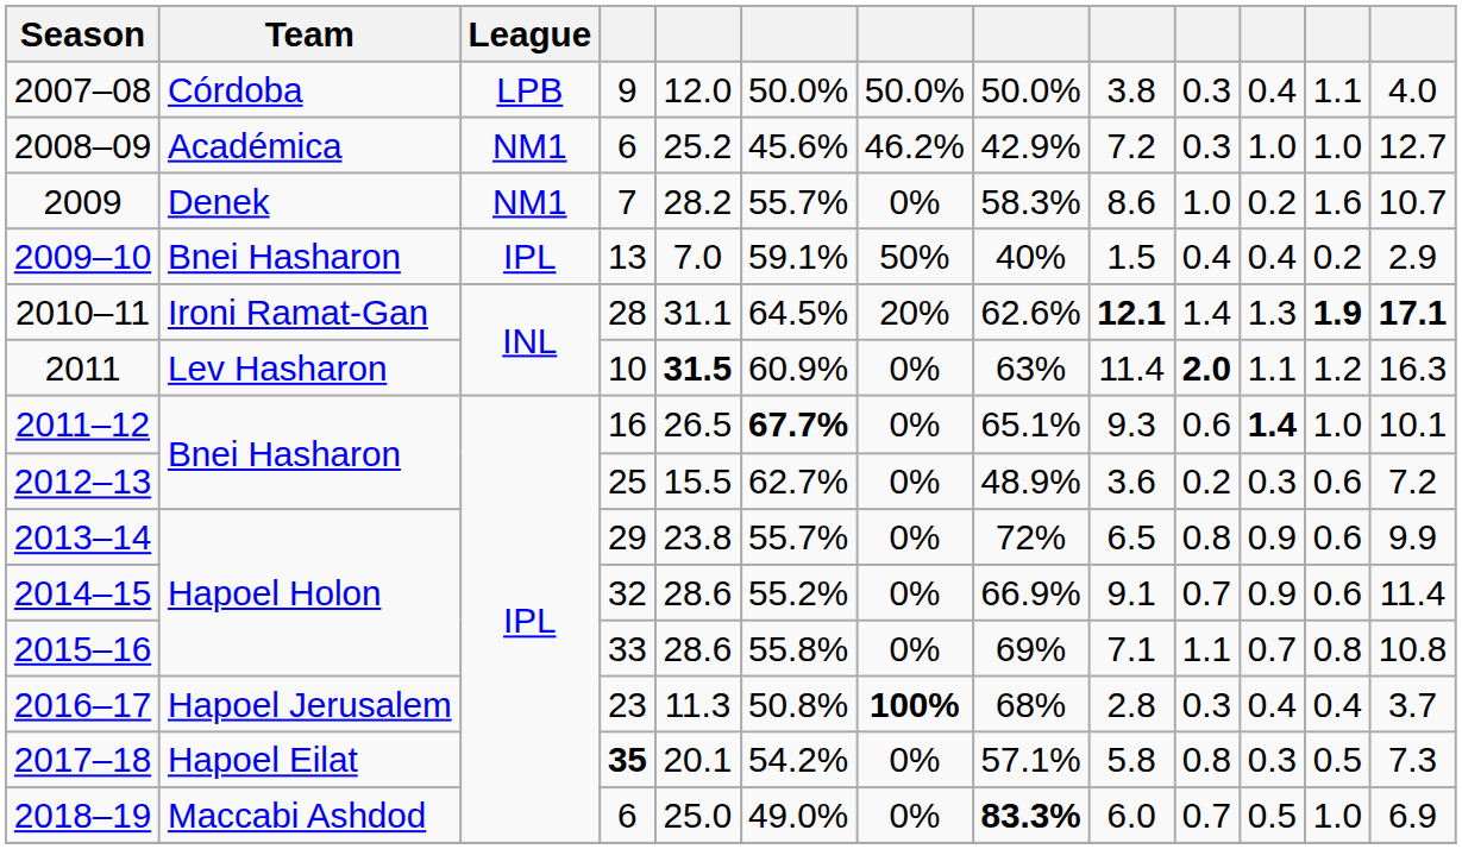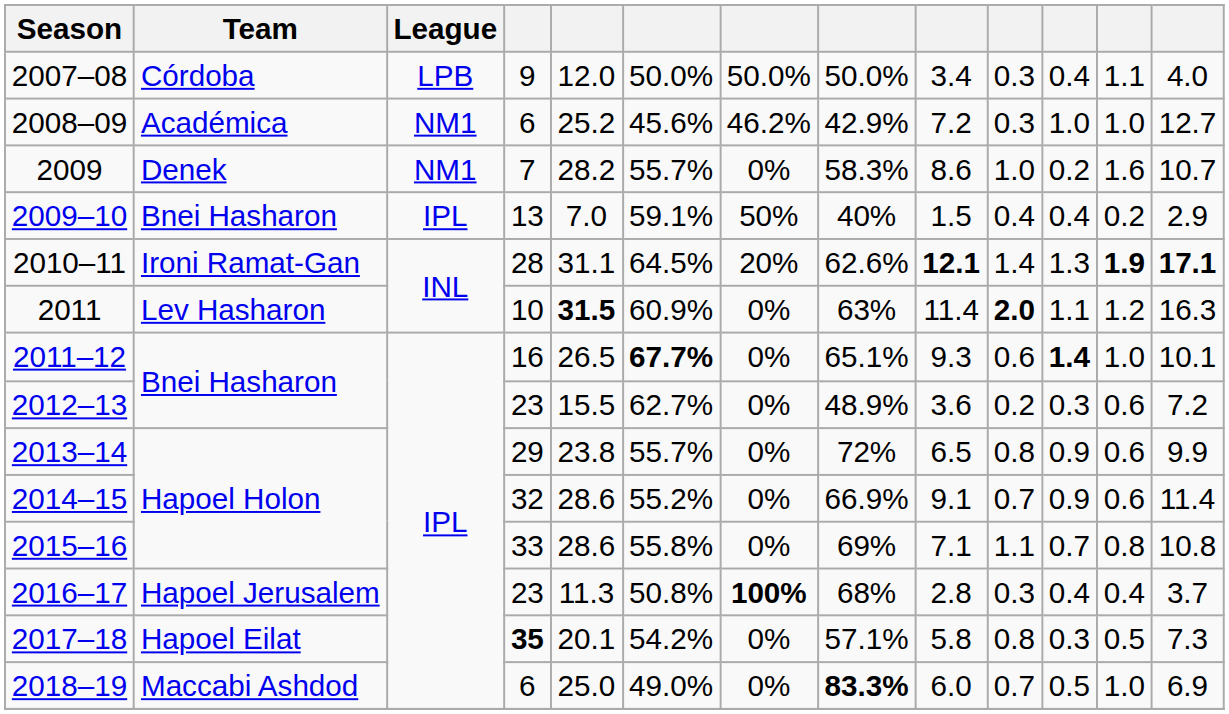2007–08 | column 9: 3.8 -> 3.4
2012–13 | column 4: 25 -> 23
